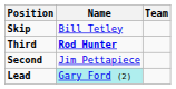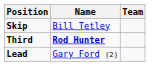- row: Second | Jim Pettapiece
Lead | Name: paleturquoise background -> no background
